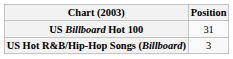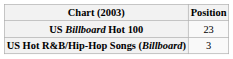US Billboard Hot 100 | Position: 31 -> 23
